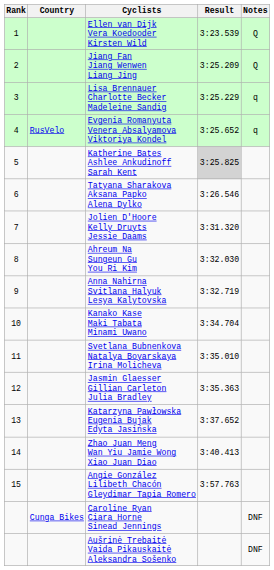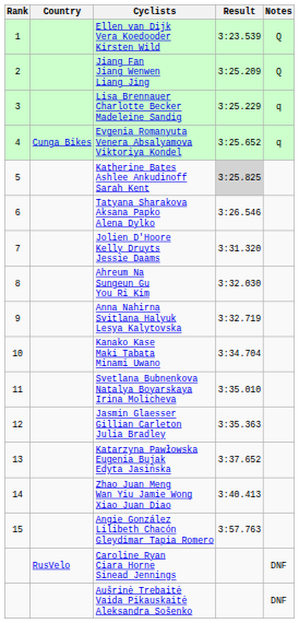Evgenia Romanyuta Venera Absalyamova Viktoriya Kondel | Country: RusVelo -> Cunga Bikes
Caroline Ryan Ciara Horne Sinead Jennings | Country: Cunga Bikes -> RusVelo
